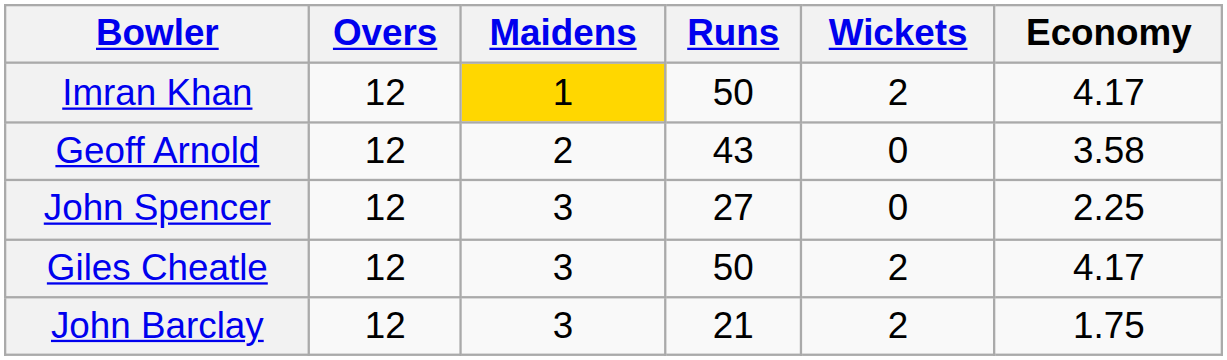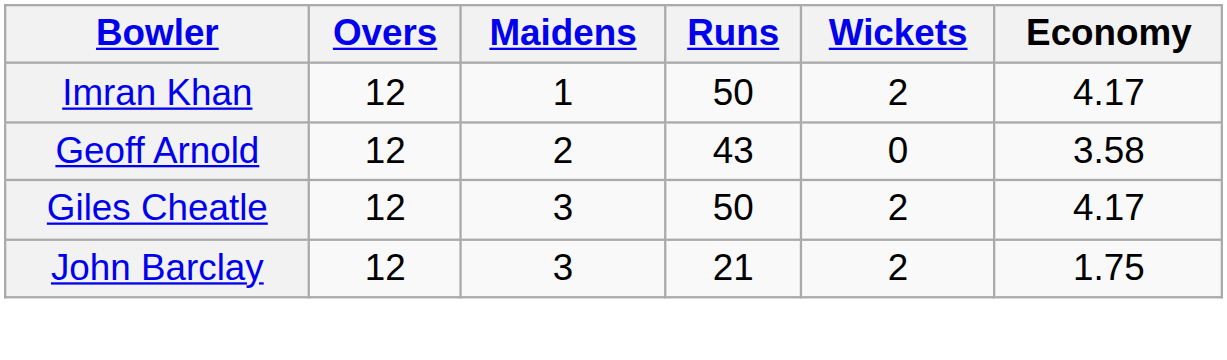Imran Khan | Maidens: gold background -> no background
- row: John Spencer | 12 | 3 | 27 | 0 | 2.25
